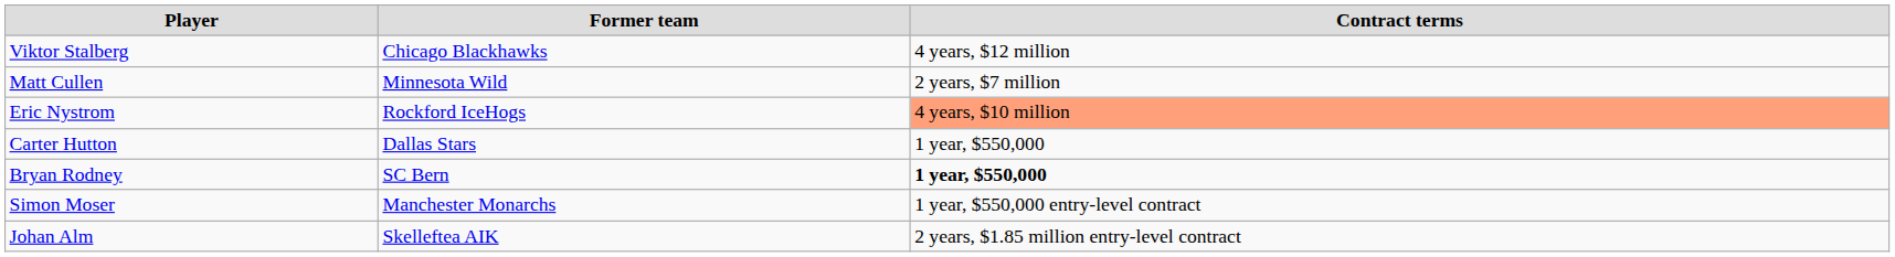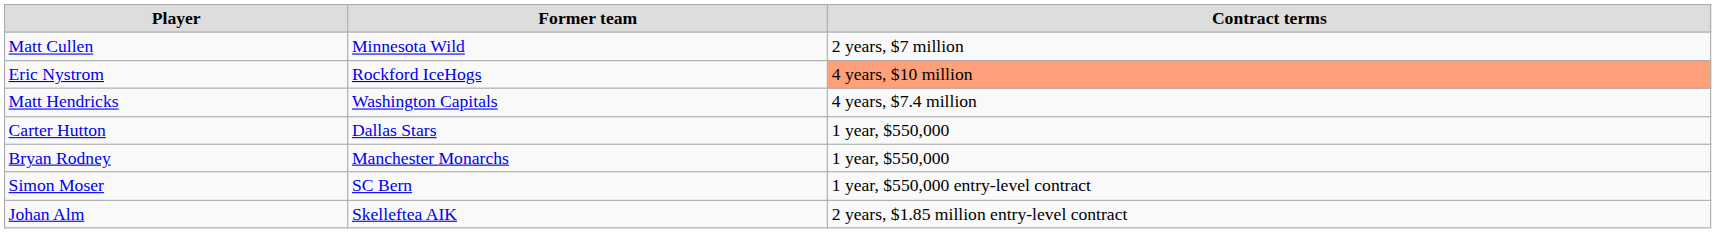- row: Viktor Stalberg | Chicago Blackhawks | 4 years, $12 million
+ row: Matt Hendricks | Washington Capitals | 4 years, $7.4 million
Bryan Rodney | Former team: SC Bern -> Manchester Monarchs
Bryan Rodney | Contract terms: bold -> normal
Simon Moser | Former team: Manchester Monarchs -> SC Bern
